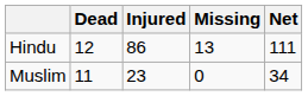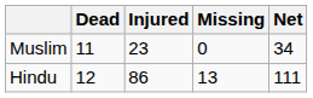rows swapped: Hindu <-> Muslim
